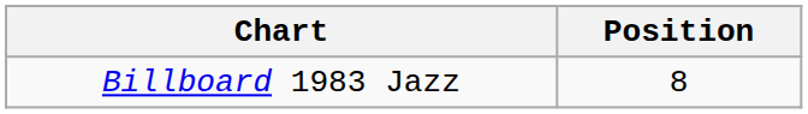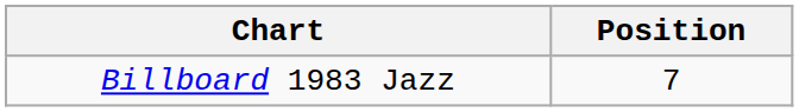Billboard 1983 Jazz | Position: 8 -> 7
